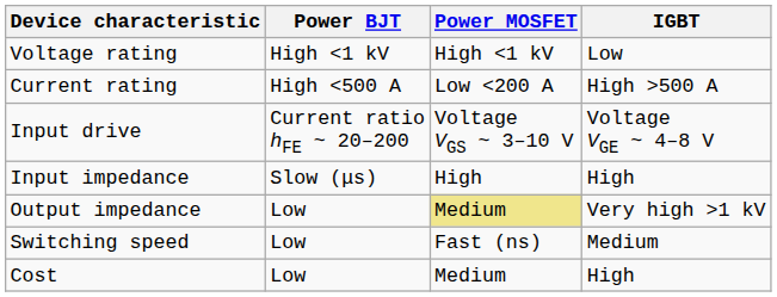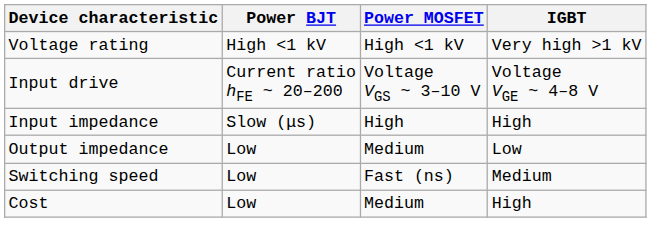Voltage rating | IGBT: Low -> Very high >1 kV
- row: Current rating | High <500 A | Low <200 A | High >500 A
Output impedance | Power MOSFET: khaki background -> no background
Output impedance | IGBT: Very high >1 kV -> Low
